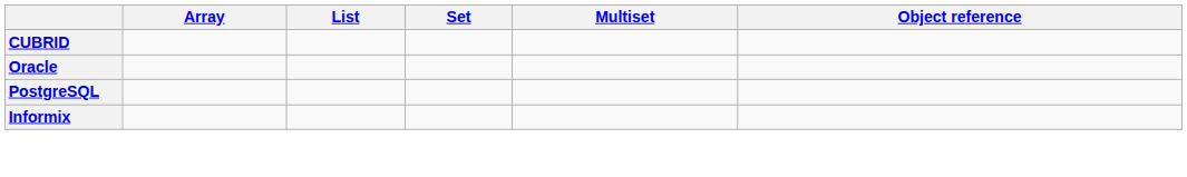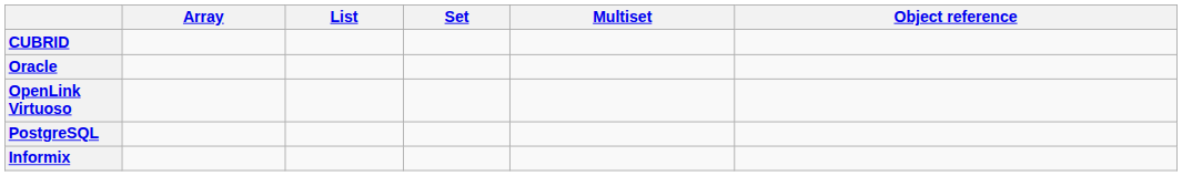+ row: OpenLink Virtuoso
